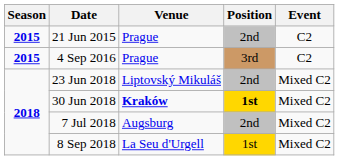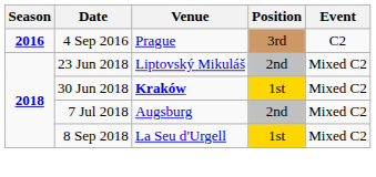- row: 2015 | 21 Jun 2015 | Prague | 2nd | C2
4 Sep 2016 | Season: 2015 -> 2016
30 Jun 2018 | Position: bold -> normal
